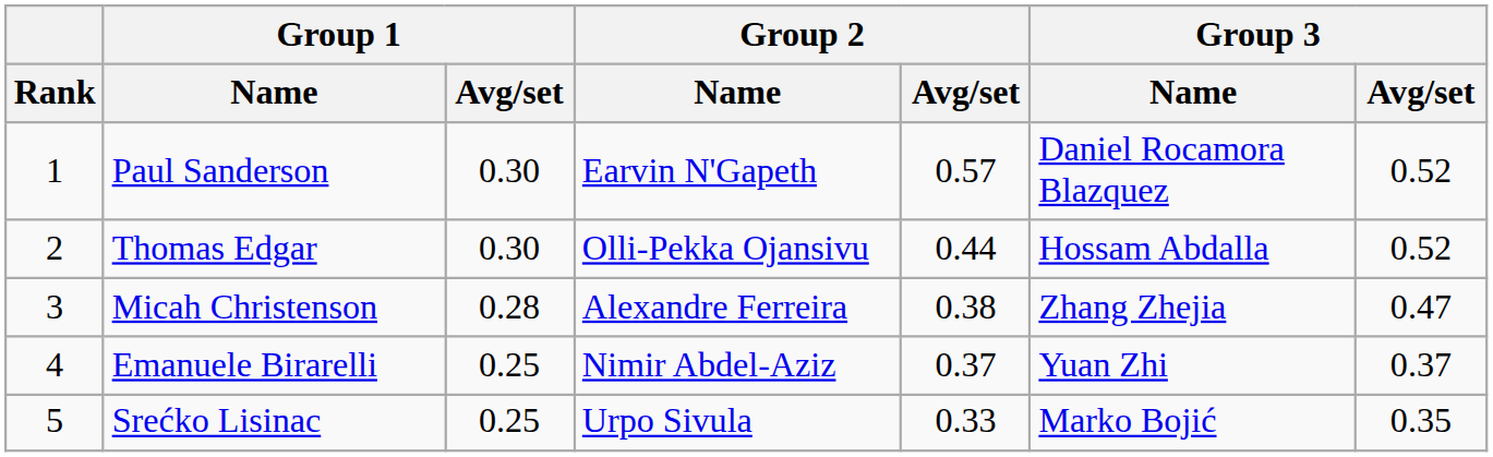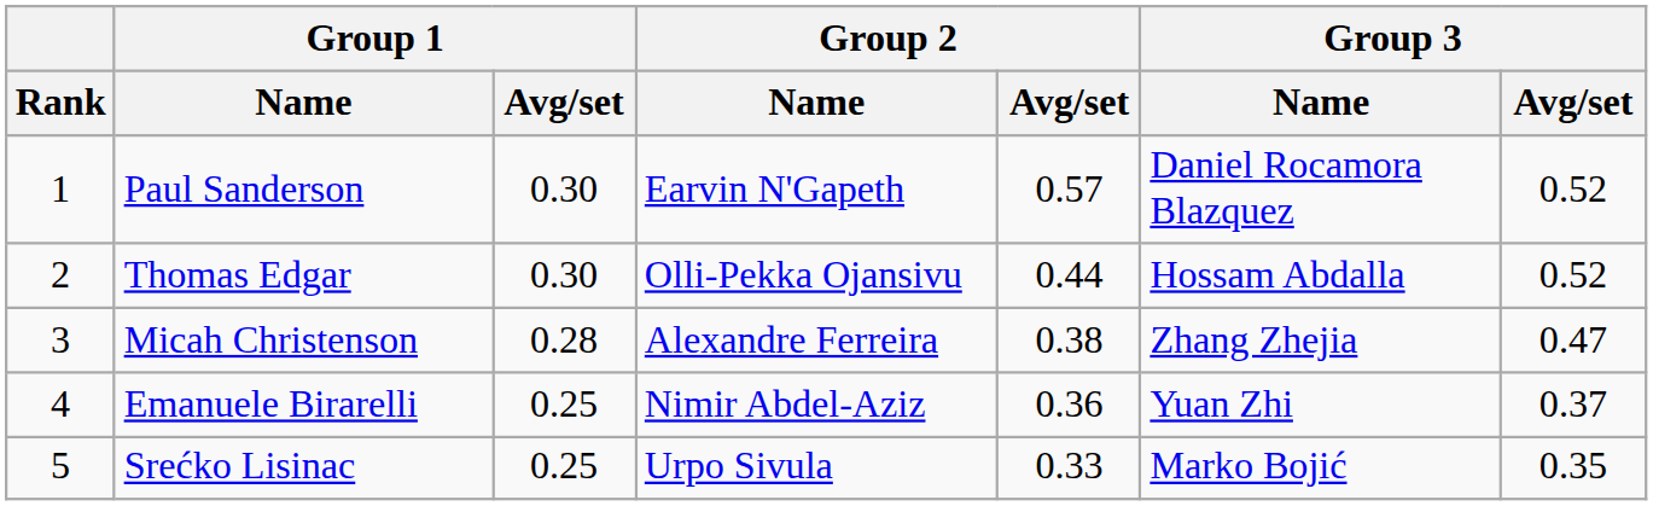Emanuele Birarelli | Group 2 / Avg/set: 0.37 -> 0.36
